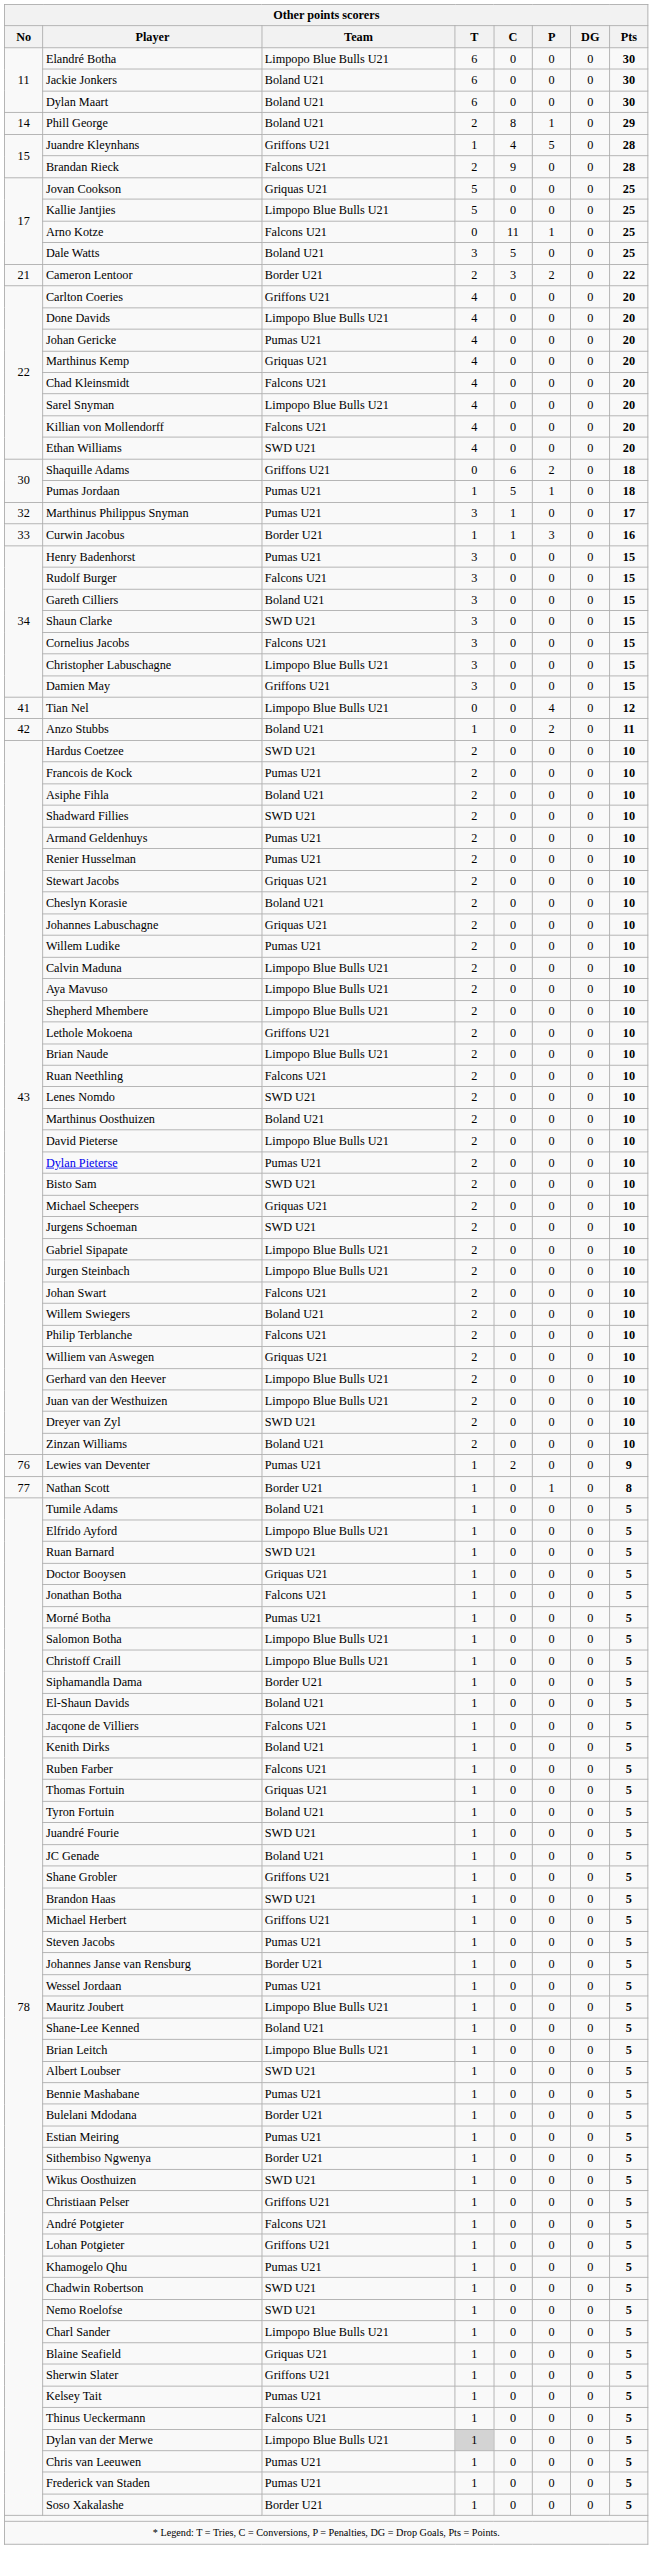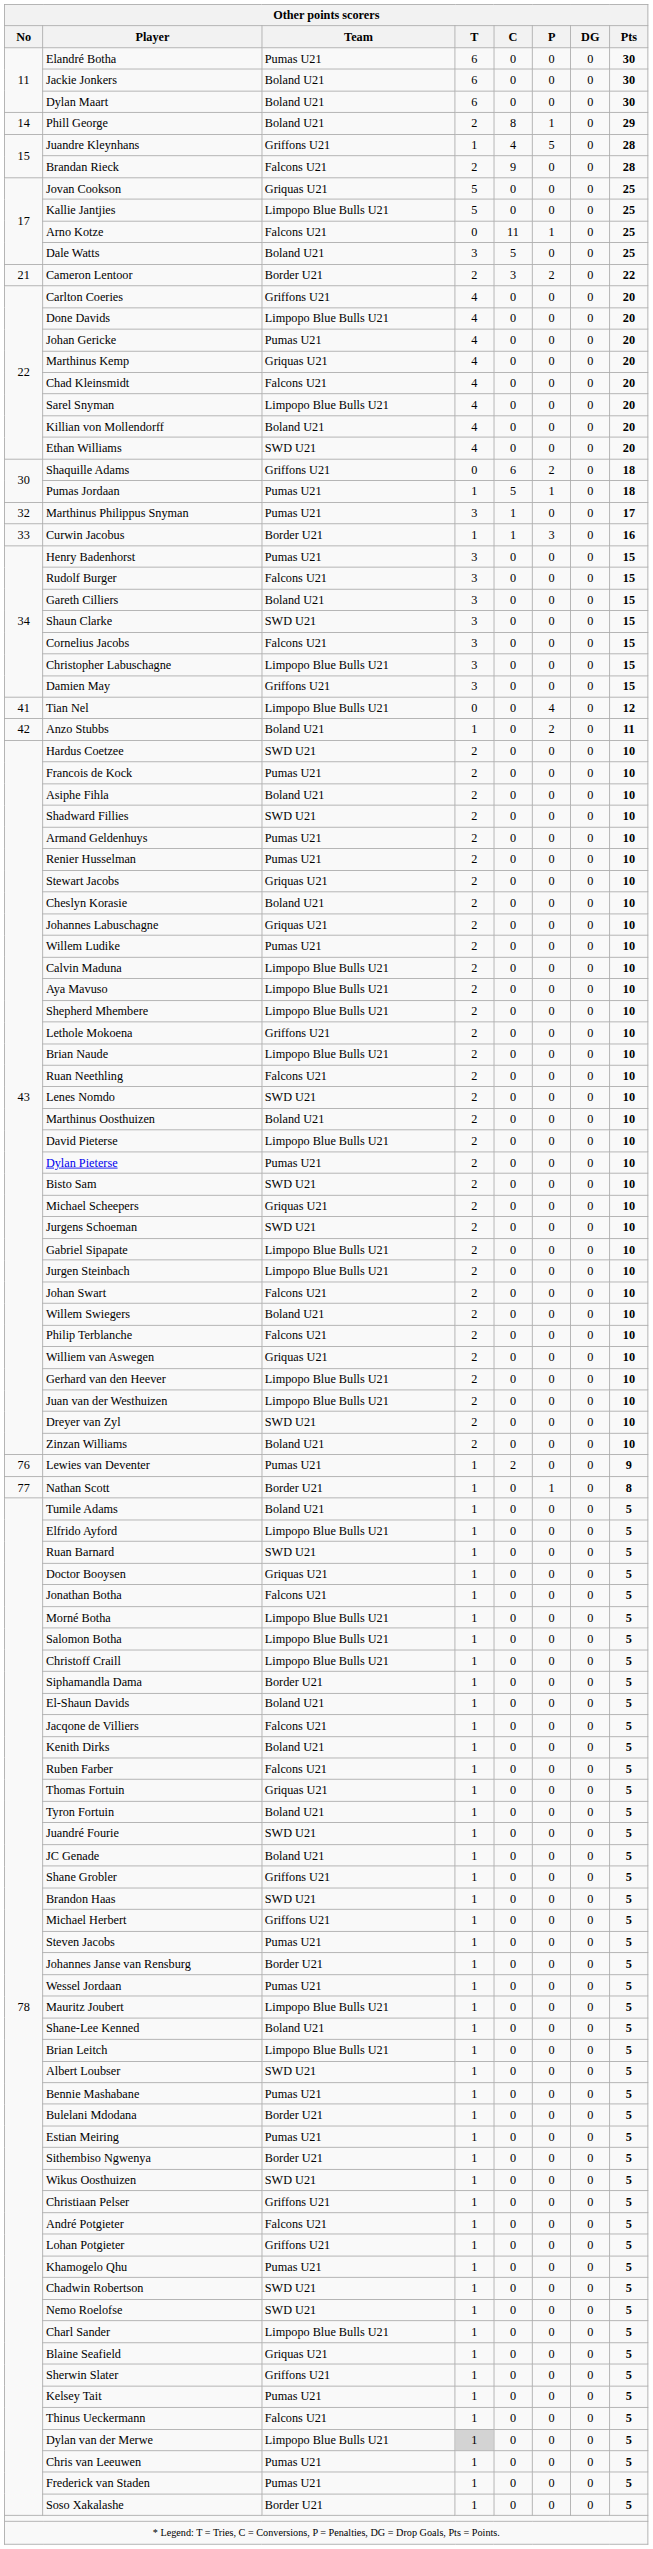Elandré Botha | Team: Limpopo Blue Bulls U21 -> Pumas U21
Killian von Mollendorff | Team: Falcons U21 -> Boland U21
Morné Botha | Team: Pumas U21 -> Limpopo Blue Bulls U21
